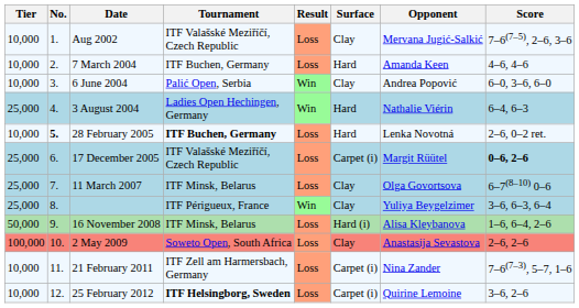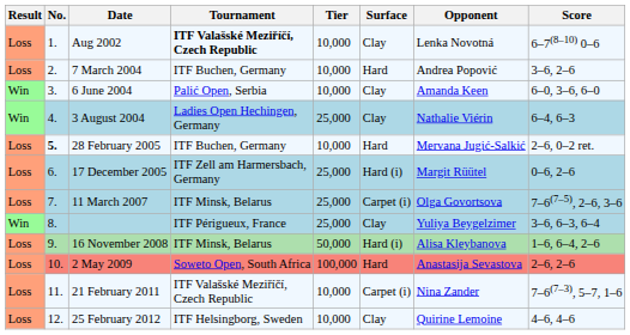columns swapped: Result <-> Tier
Aug 2002 | Tournament: normal -> bold
Aug 2002 | Opponent: Mervana Jugić-Salkić -> Lenka Novotná
Aug 2002 | Score: 7–6(7–5), 2–6, 3–6 -> 6–7(8–10) 0–6
7 March 2004 | Opponent: Amanda Keen -> Andrea Popović
7 March 2004 | Score: 4–6, 4–6 -> 3–6, 2–6
6 June 2004 | Opponent: Andrea Popović -> Amanda Keen
3 August 2004 | Surface: Hard -> Clay
28 February 2005 | Tournament: bold -> normal
28 February 2005 | Opponent: Lenka Novotná -> Mervana Jugić-Salkić
17 December 2005 | Tournament: ITF Valašské Meziříčí, Czech Republic -> ITF Zell am Harmersbach, Germany
17 December 2005 | Surface: Carpet (i) -> Hard (i)
17 December 2005 | Score: bold -> normal
11 March 2007 | Surface: Clay -> Carpet (i)
11 March 2007 | Score: 6–7(8–10) 0–6 -> 7–6(7–5), 2–6, 3–6
2 May 2009 | Surface: Clay -> Hard
21 February 2011 | Tournament: ITF Zell am Harmersbach, Germany -> ITF Valašské Meziříčí, Czech Republic
25 February 2012 | Tournament: bold -> normal
25 February 2012 | Surface: Carpet (i) -> Clay
25 February 2012 | Score: 3–6, 2–6 -> 4–6, 4–6
